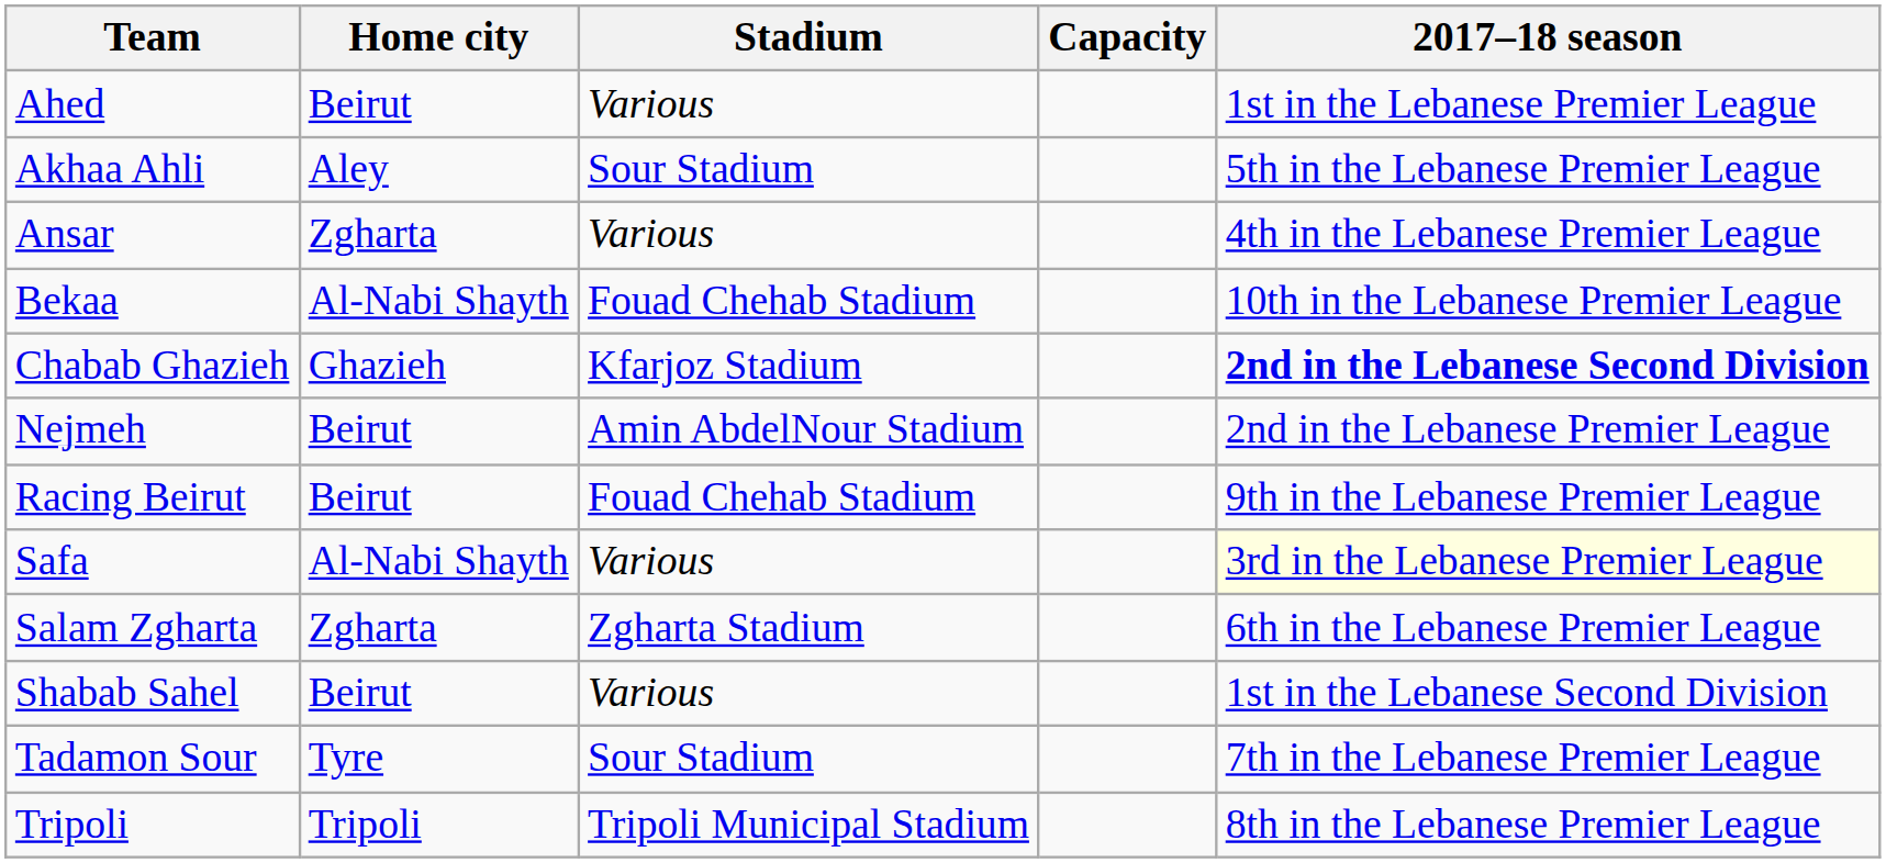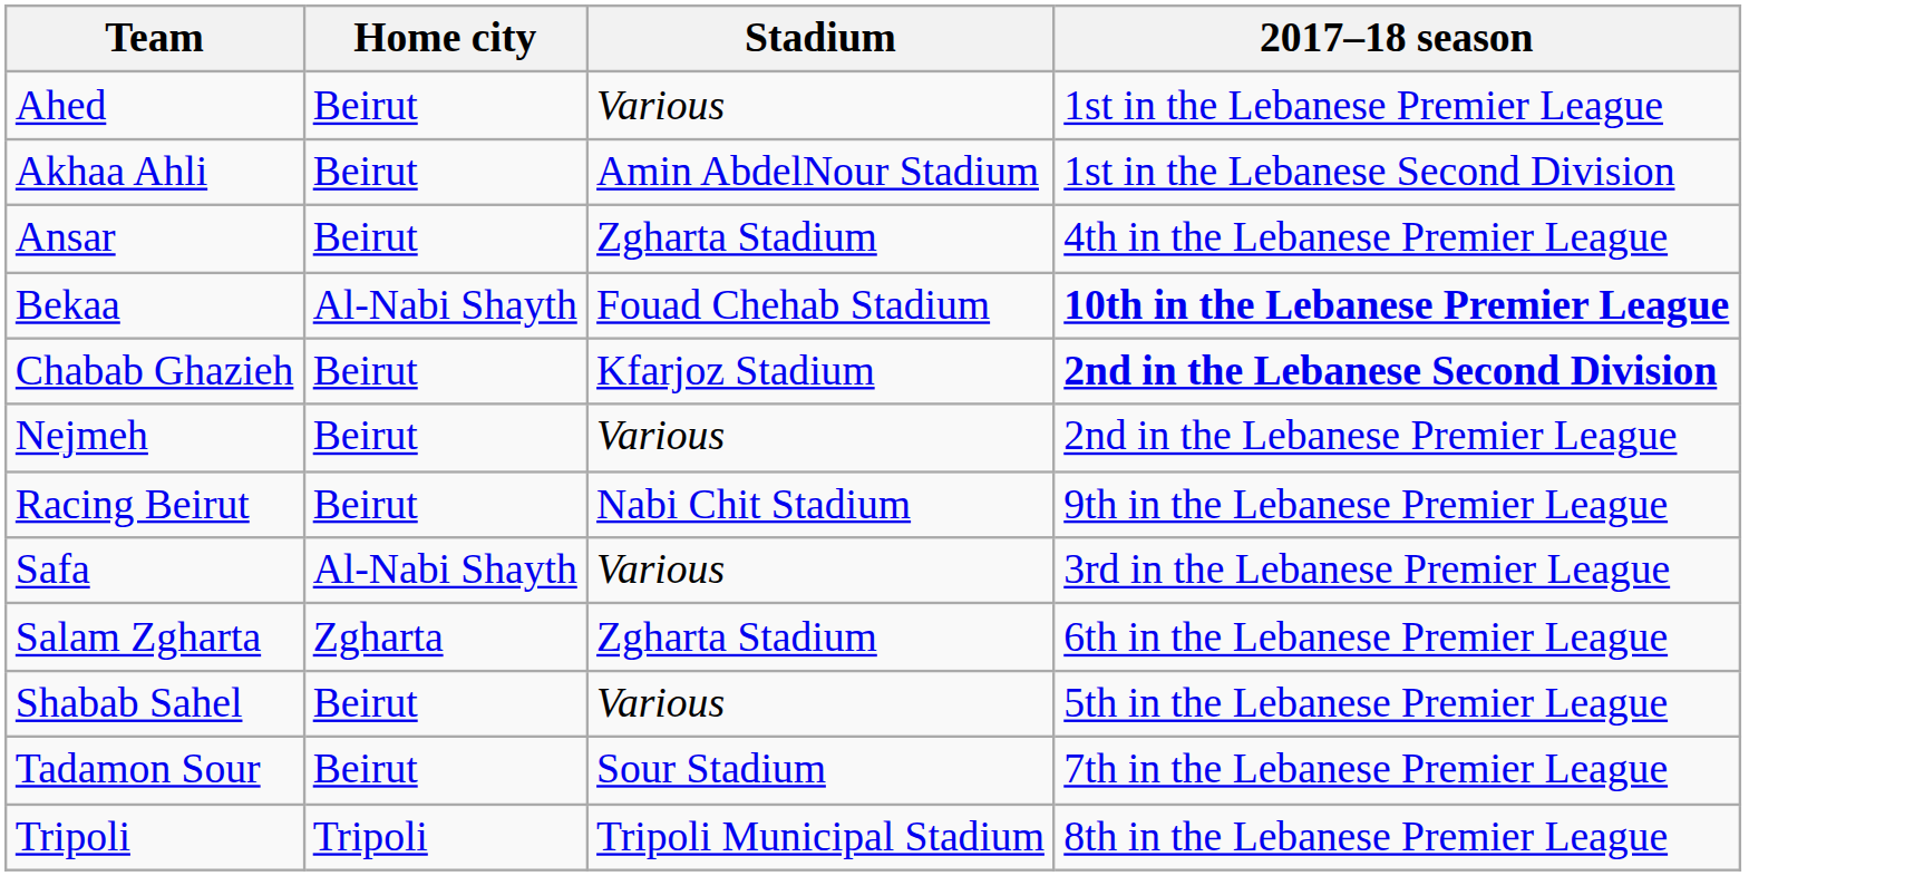- column: Capacity
Akhaa Ahli | Home city: Aley -> Beirut
Akhaa Ahli | Stadium: Sour Stadium -> Amin AbdelNour Stadium
Akhaa Ahli | 2017–18 season: 5th in the Lebanese Premier League -> 1st in the Lebanese Second Division
Ansar | Home city: Zgharta -> Beirut
Ansar | Stadium: Various -> Zgharta Stadium
Bekaa | 2017–18 season: normal -> bold
Chabab Ghazieh | Home city: Ghazieh -> Beirut
Nejmeh | Stadium: Amin AbdelNour Stadium -> Various
Racing Beirut | Stadium: Fouad Chehab Stadium -> Nabi Chit Stadium
Safa | 2017–18 season: lightyellow background -> no background
Shabab Sahel | 2017–18 season: 1st in the Lebanese Second Division -> 5th in the Lebanese Premier League
Tadamon Sour | Home city: Tyre -> Beirut
